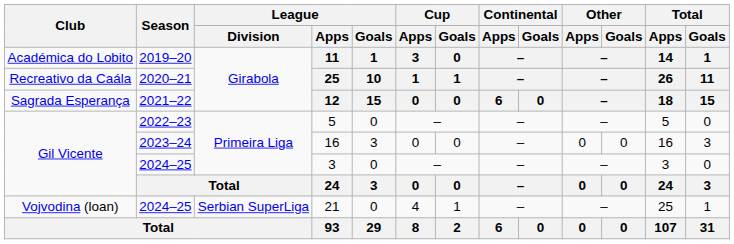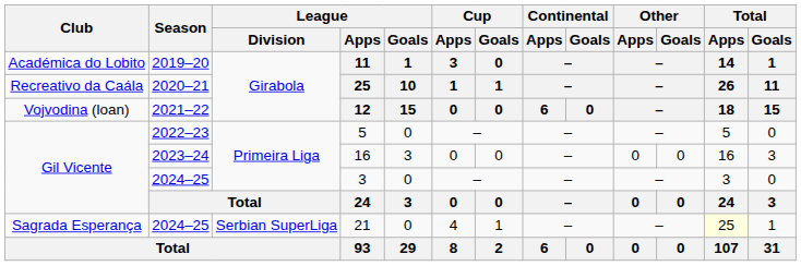12 | Club: Sagrada Esperança -> Vojvodina (loan)
21 | Club: Vojvodina (loan) -> Sagrada Esperança
21 | Total / Apps: no background -> lightyellow background
